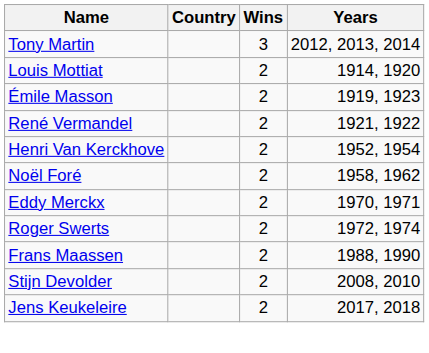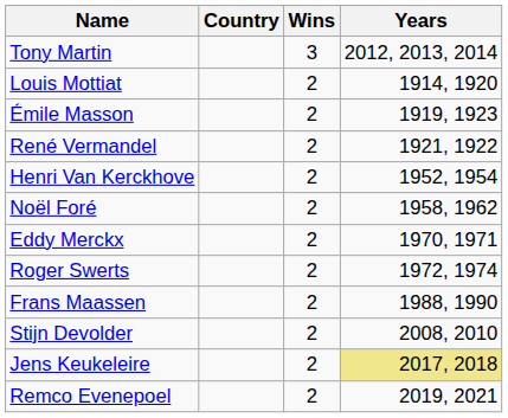Jens Keukeleire | Years: no background -> khaki background
+ row: Remco Evenepoel | 2 | 2019, 2021
